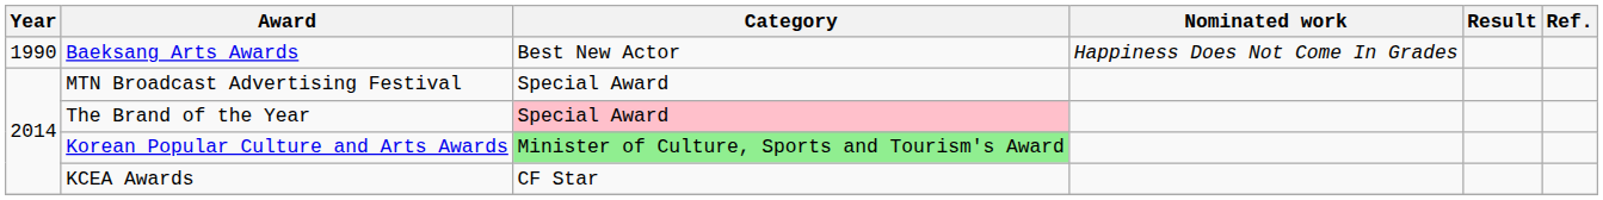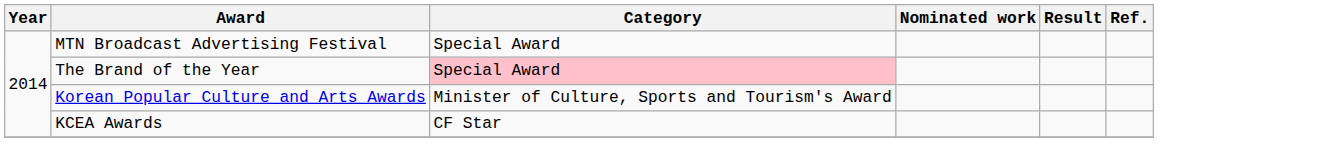- row: 1990 | Baeksang Arts Awards | Best New Actor | Happiness Does Not Come In Grades
Korean Popular Culture and Arts Awards | Category: lightgreen background -> no background
